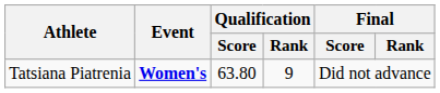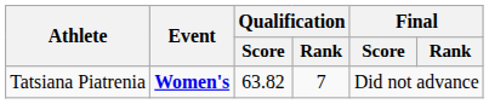Tatsiana Piatrenia | Qualification / Score: 63.80 -> 63.82
Tatsiana Piatrenia | Qualification / Rank: 9 -> 7
